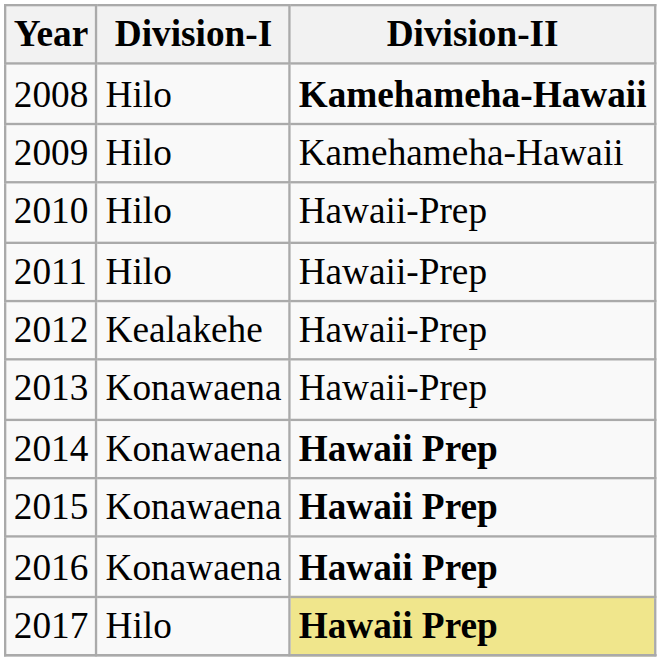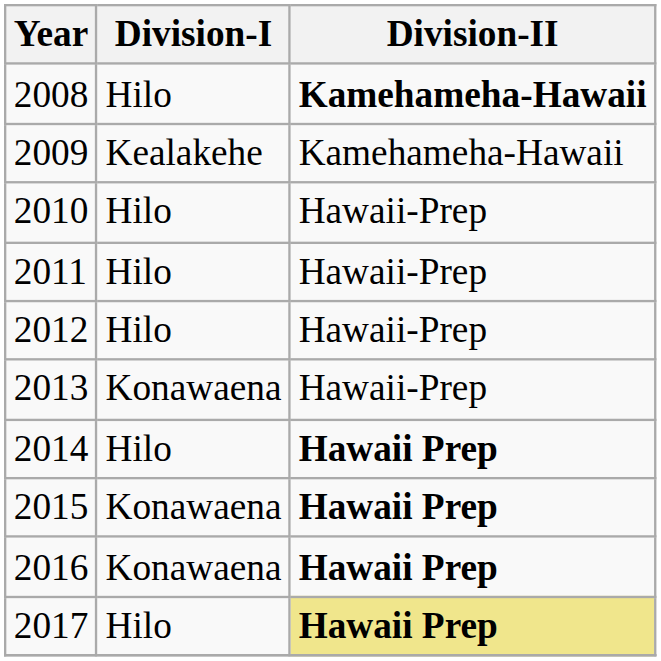2009 | Division-I: Hilo -> Kealakehe
2012 | Division-I: Kealakehe -> Hilo
2014 | Division-I: Konawaena -> Hilo
